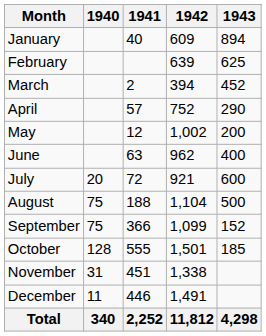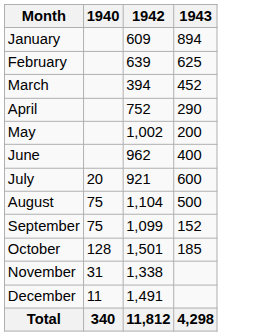- column: 1941 | 40 | 2 | 57 | 12 | 63 | 72 | 188 | 366 | 555 | 451 | 446 | 2,252
